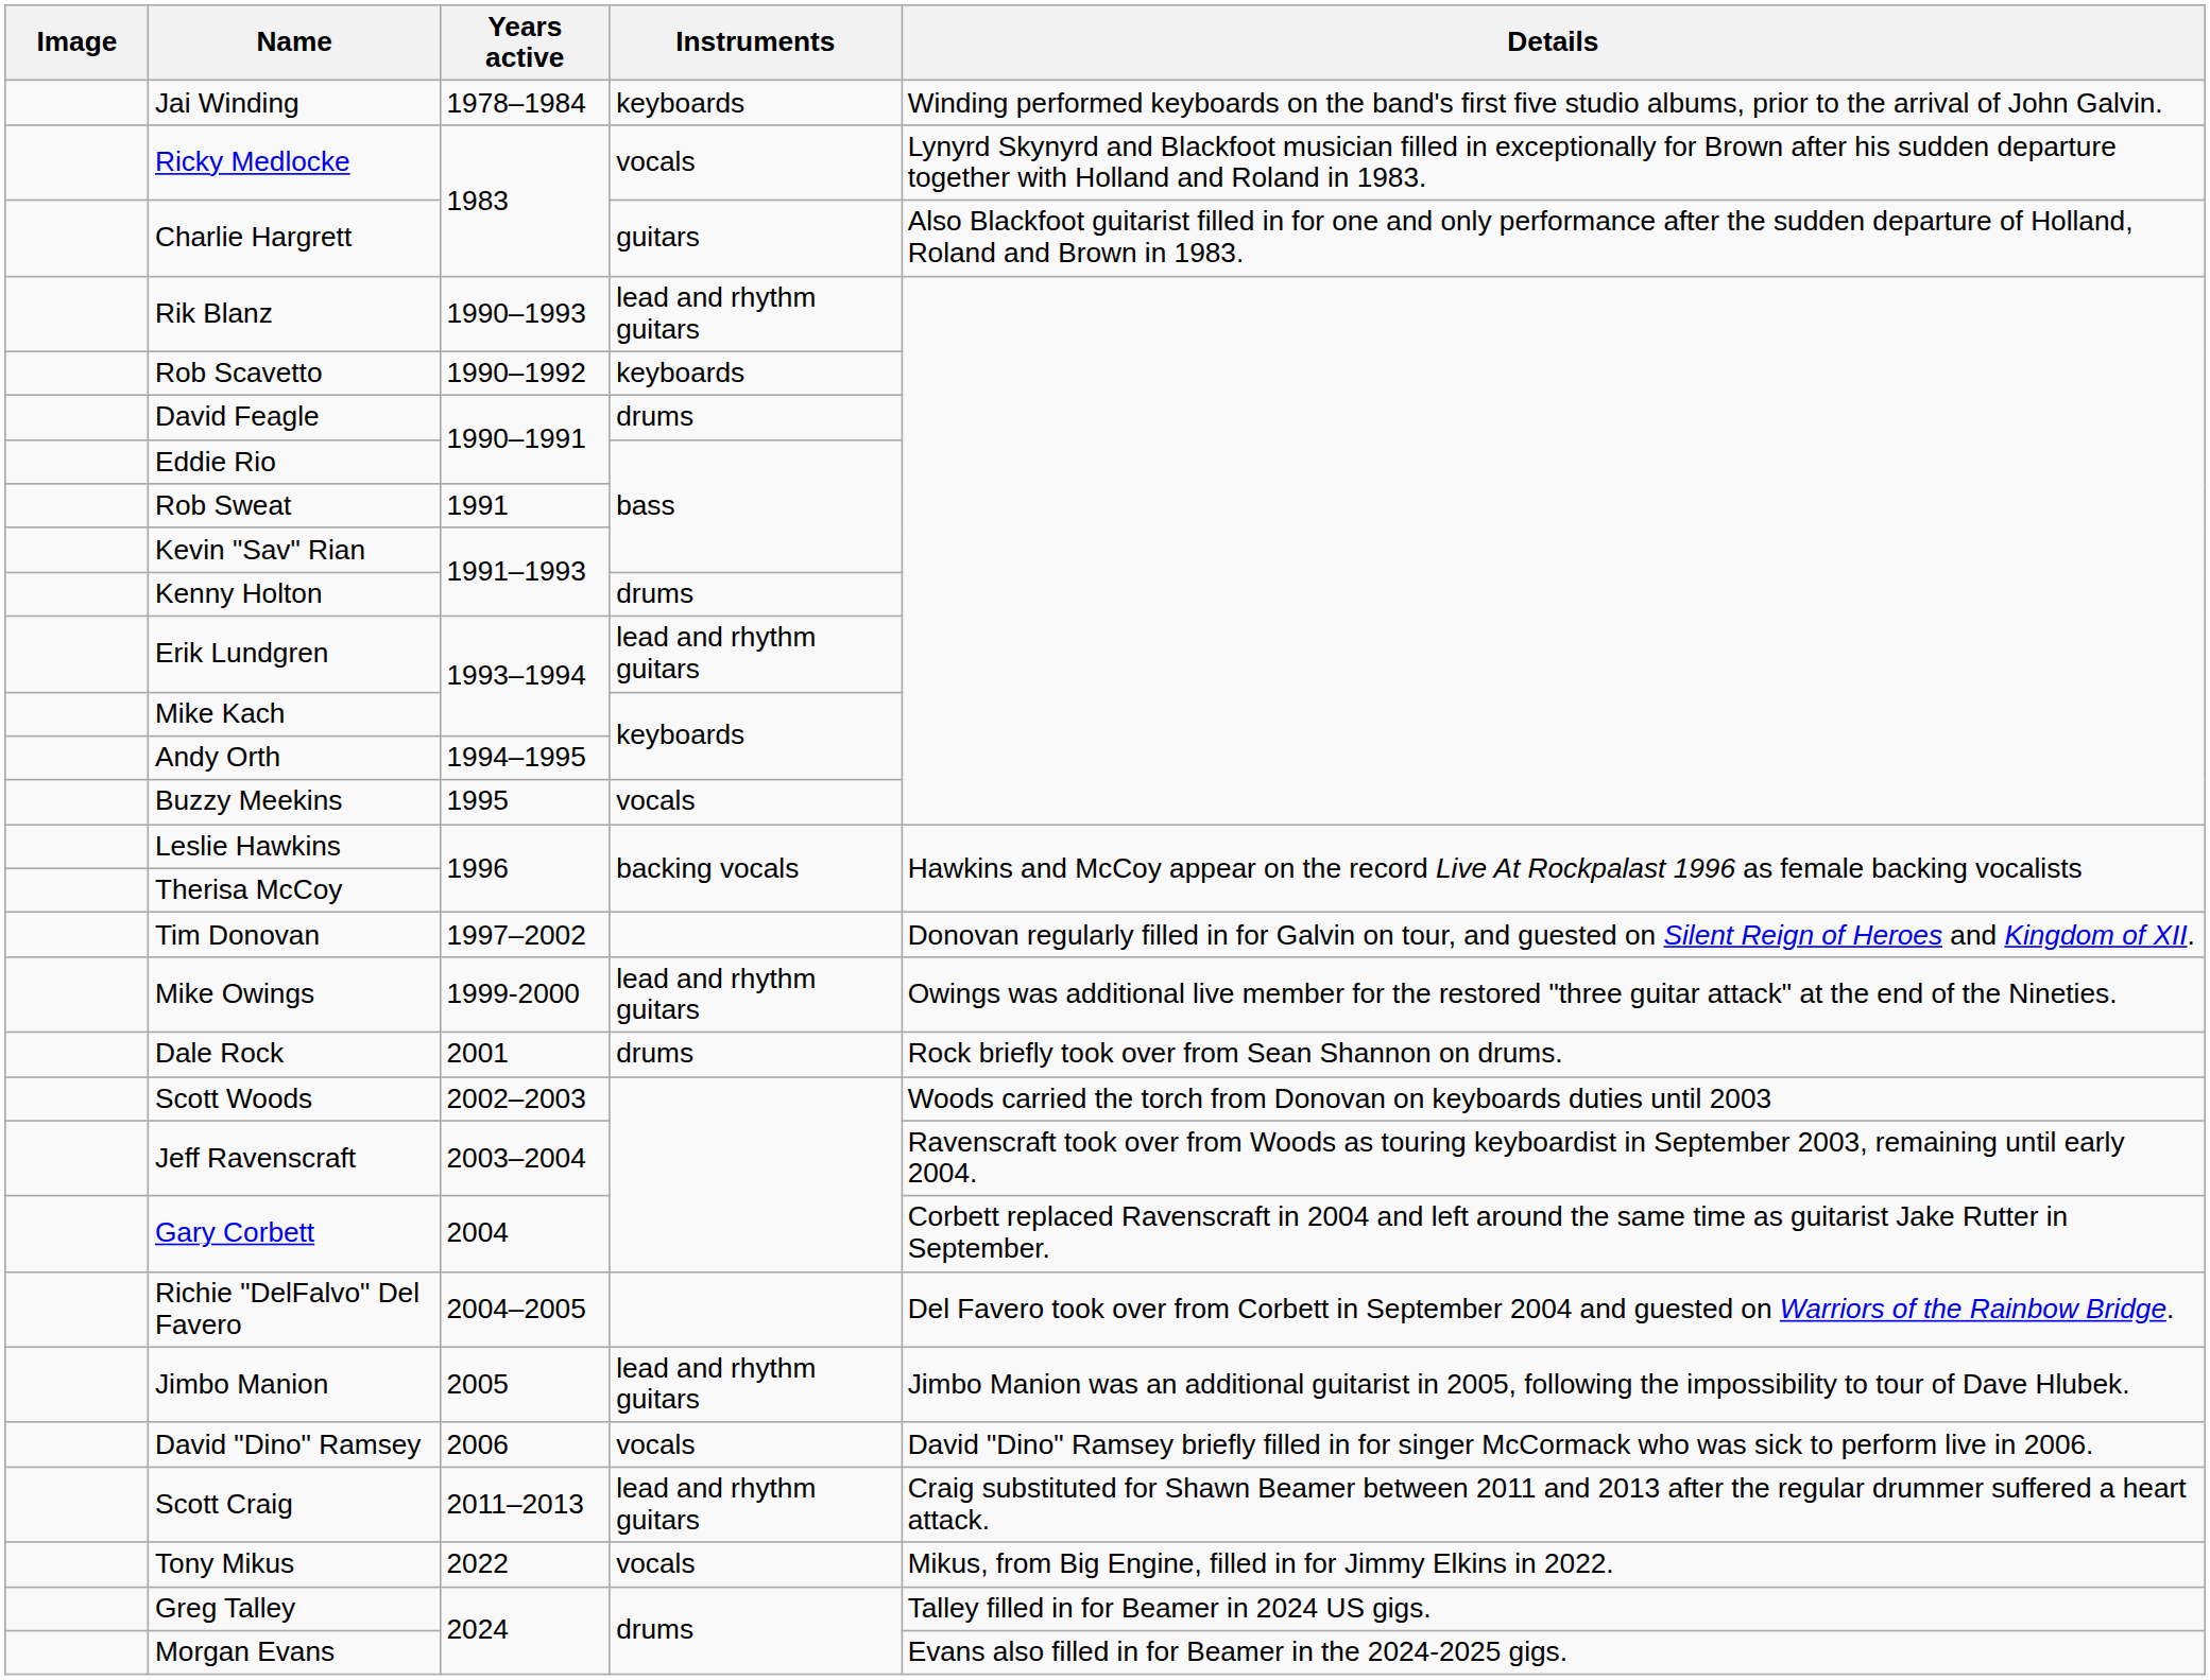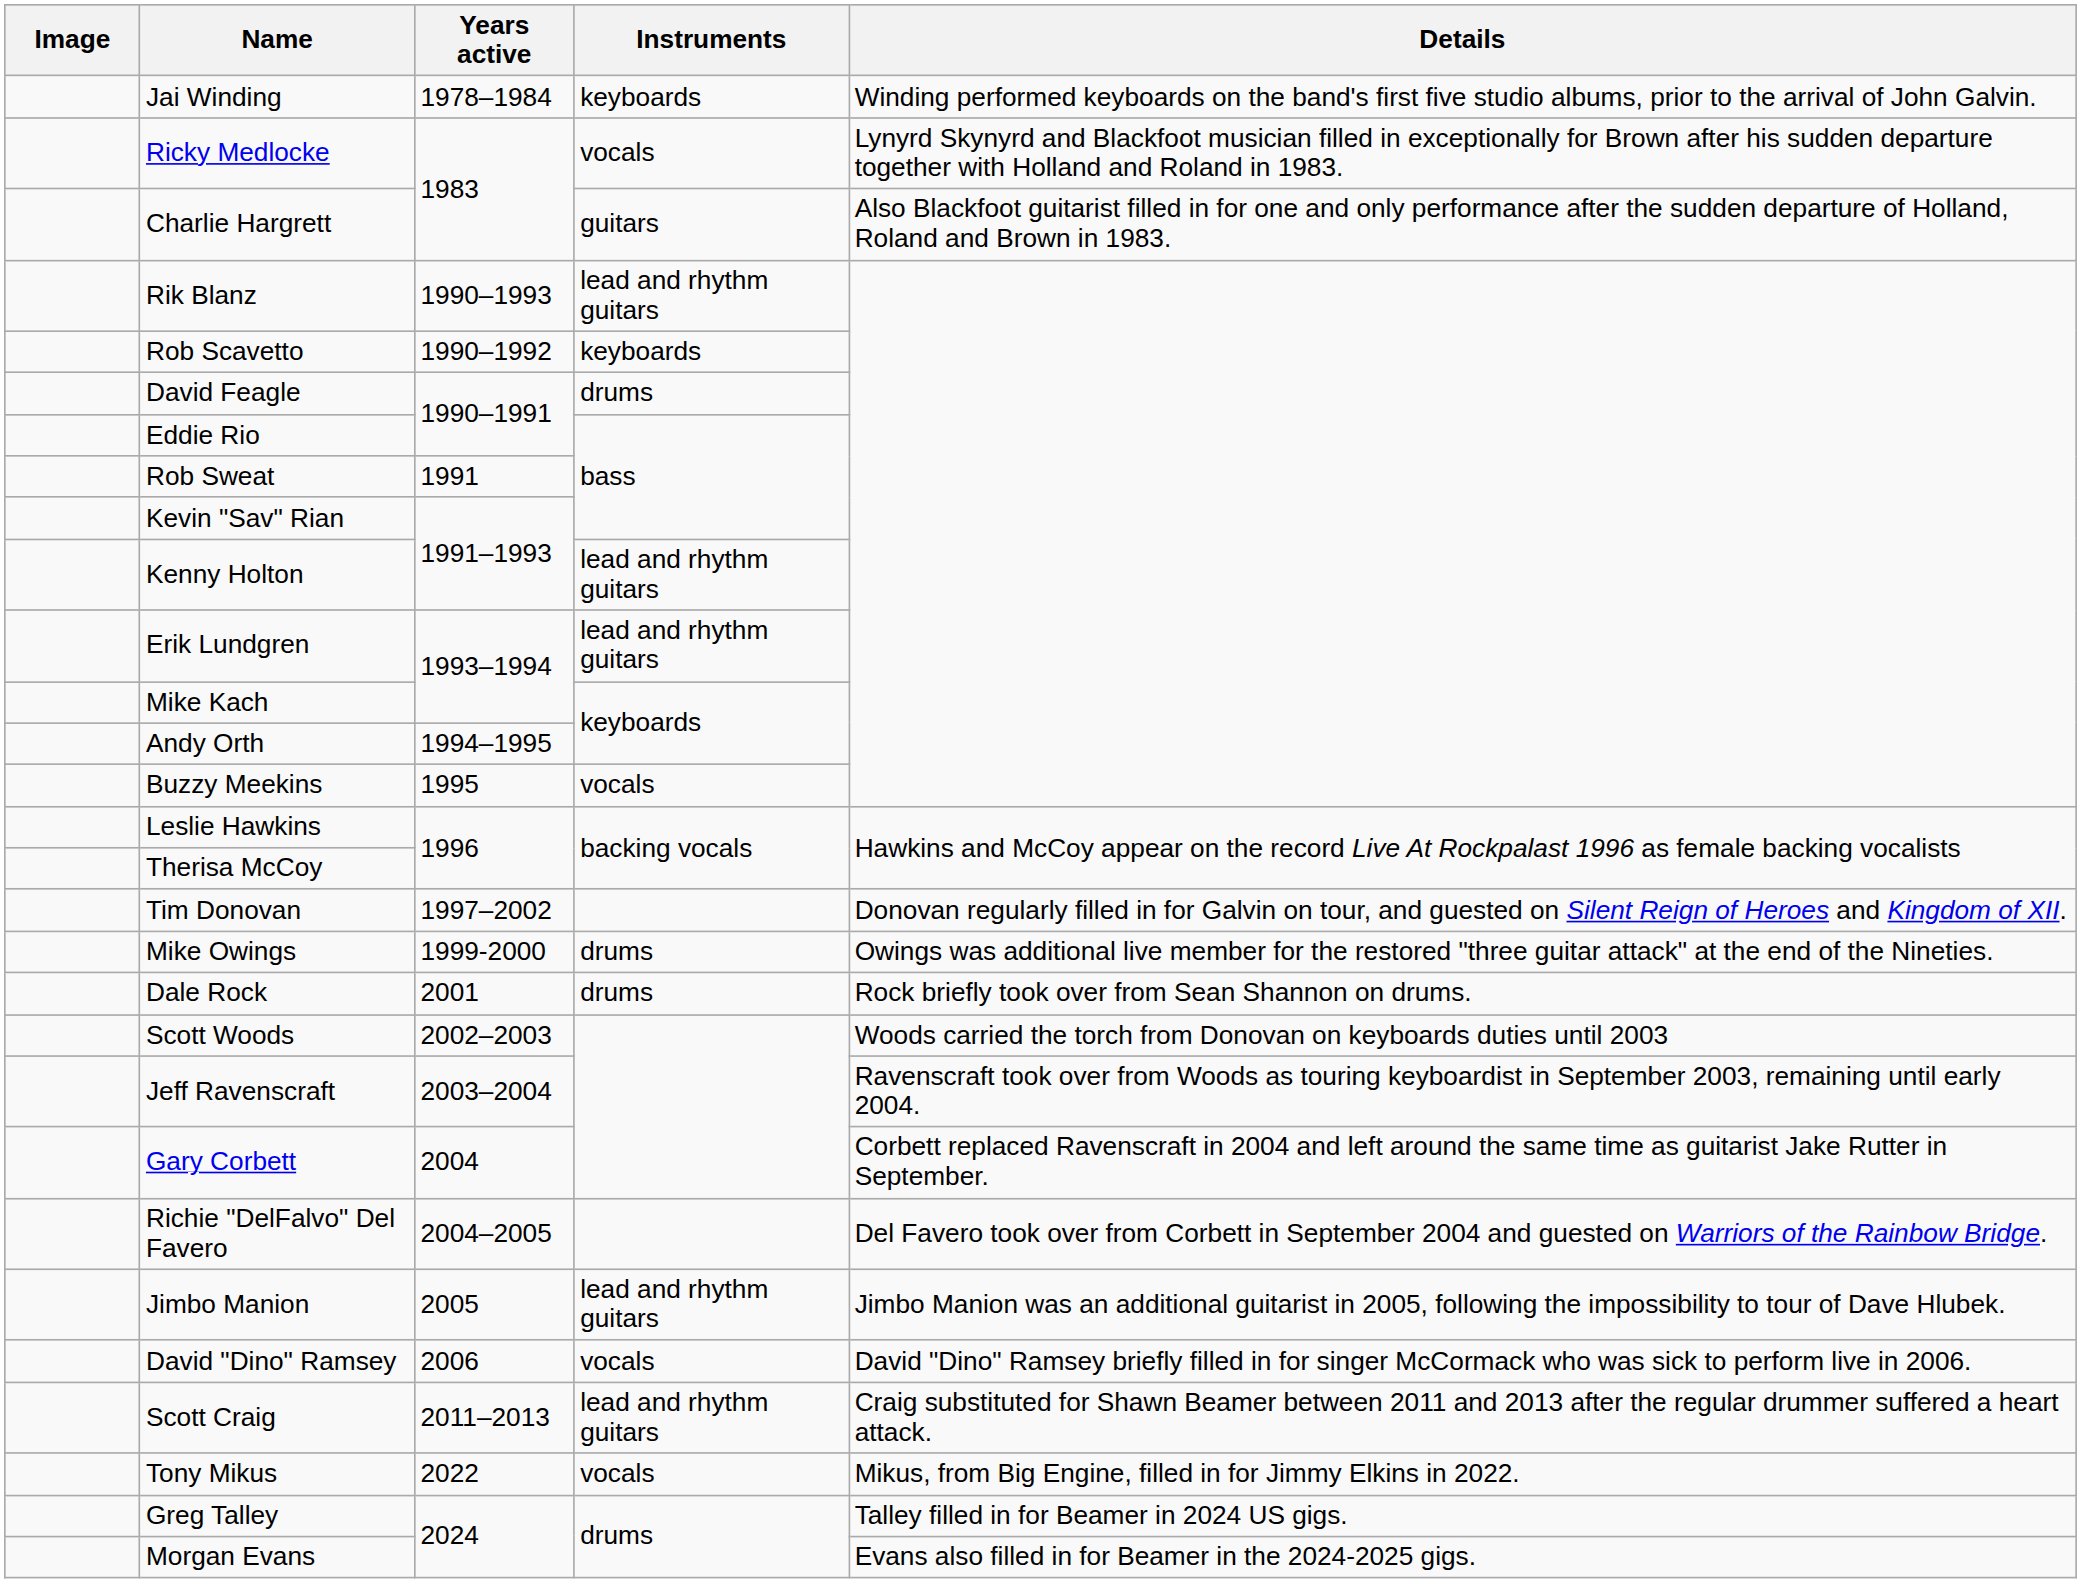Kenny Holton | Instruments: drums -> lead and rhythm guitars
Mike Owings | Instruments: lead and rhythm guitars -> drums
